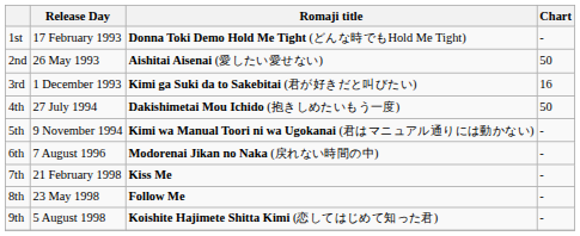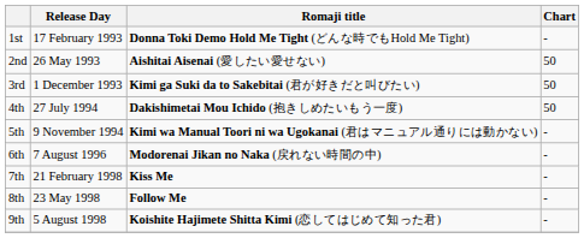3rd | Chart: 16 -> 50
